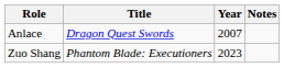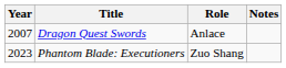columns swapped: Year <-> Role
